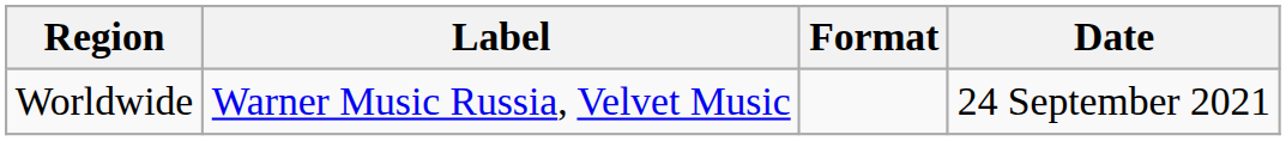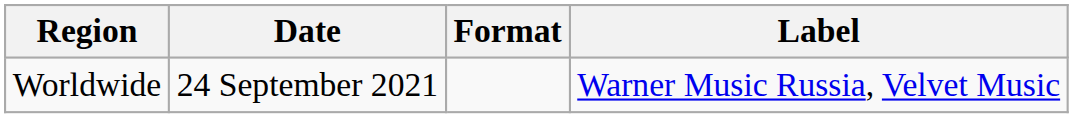columns swapped: Date <-> Label
